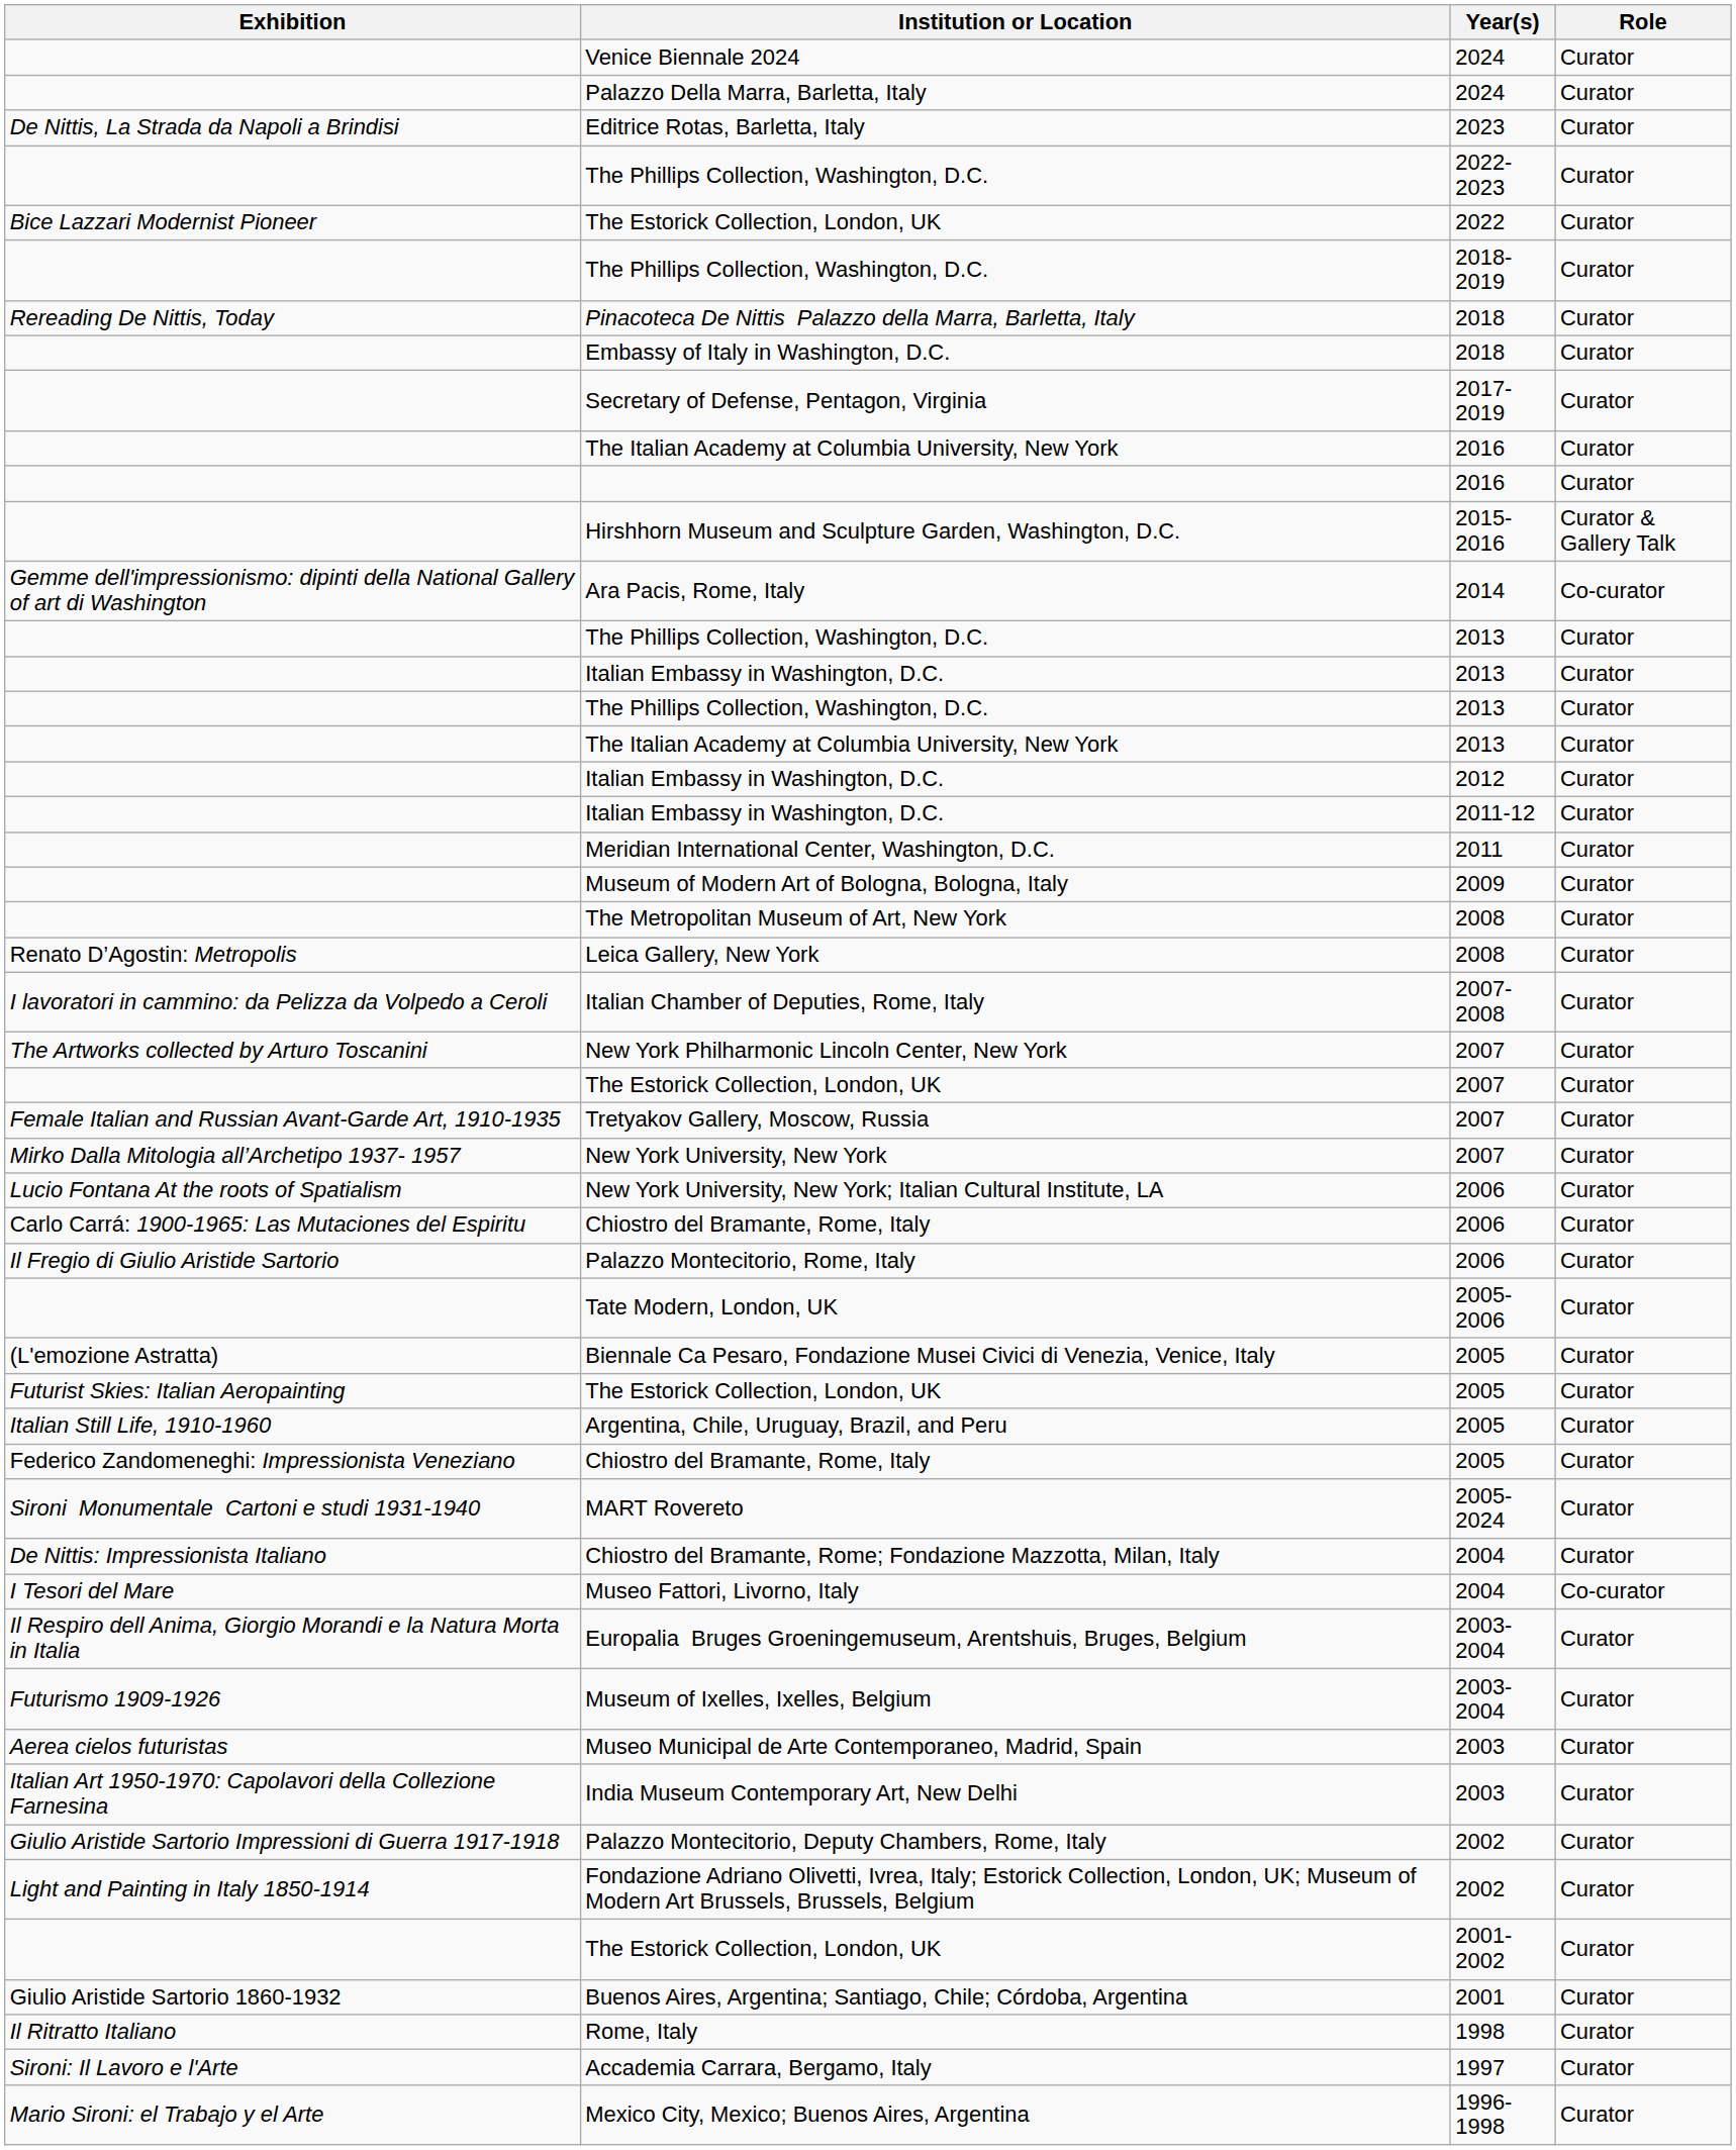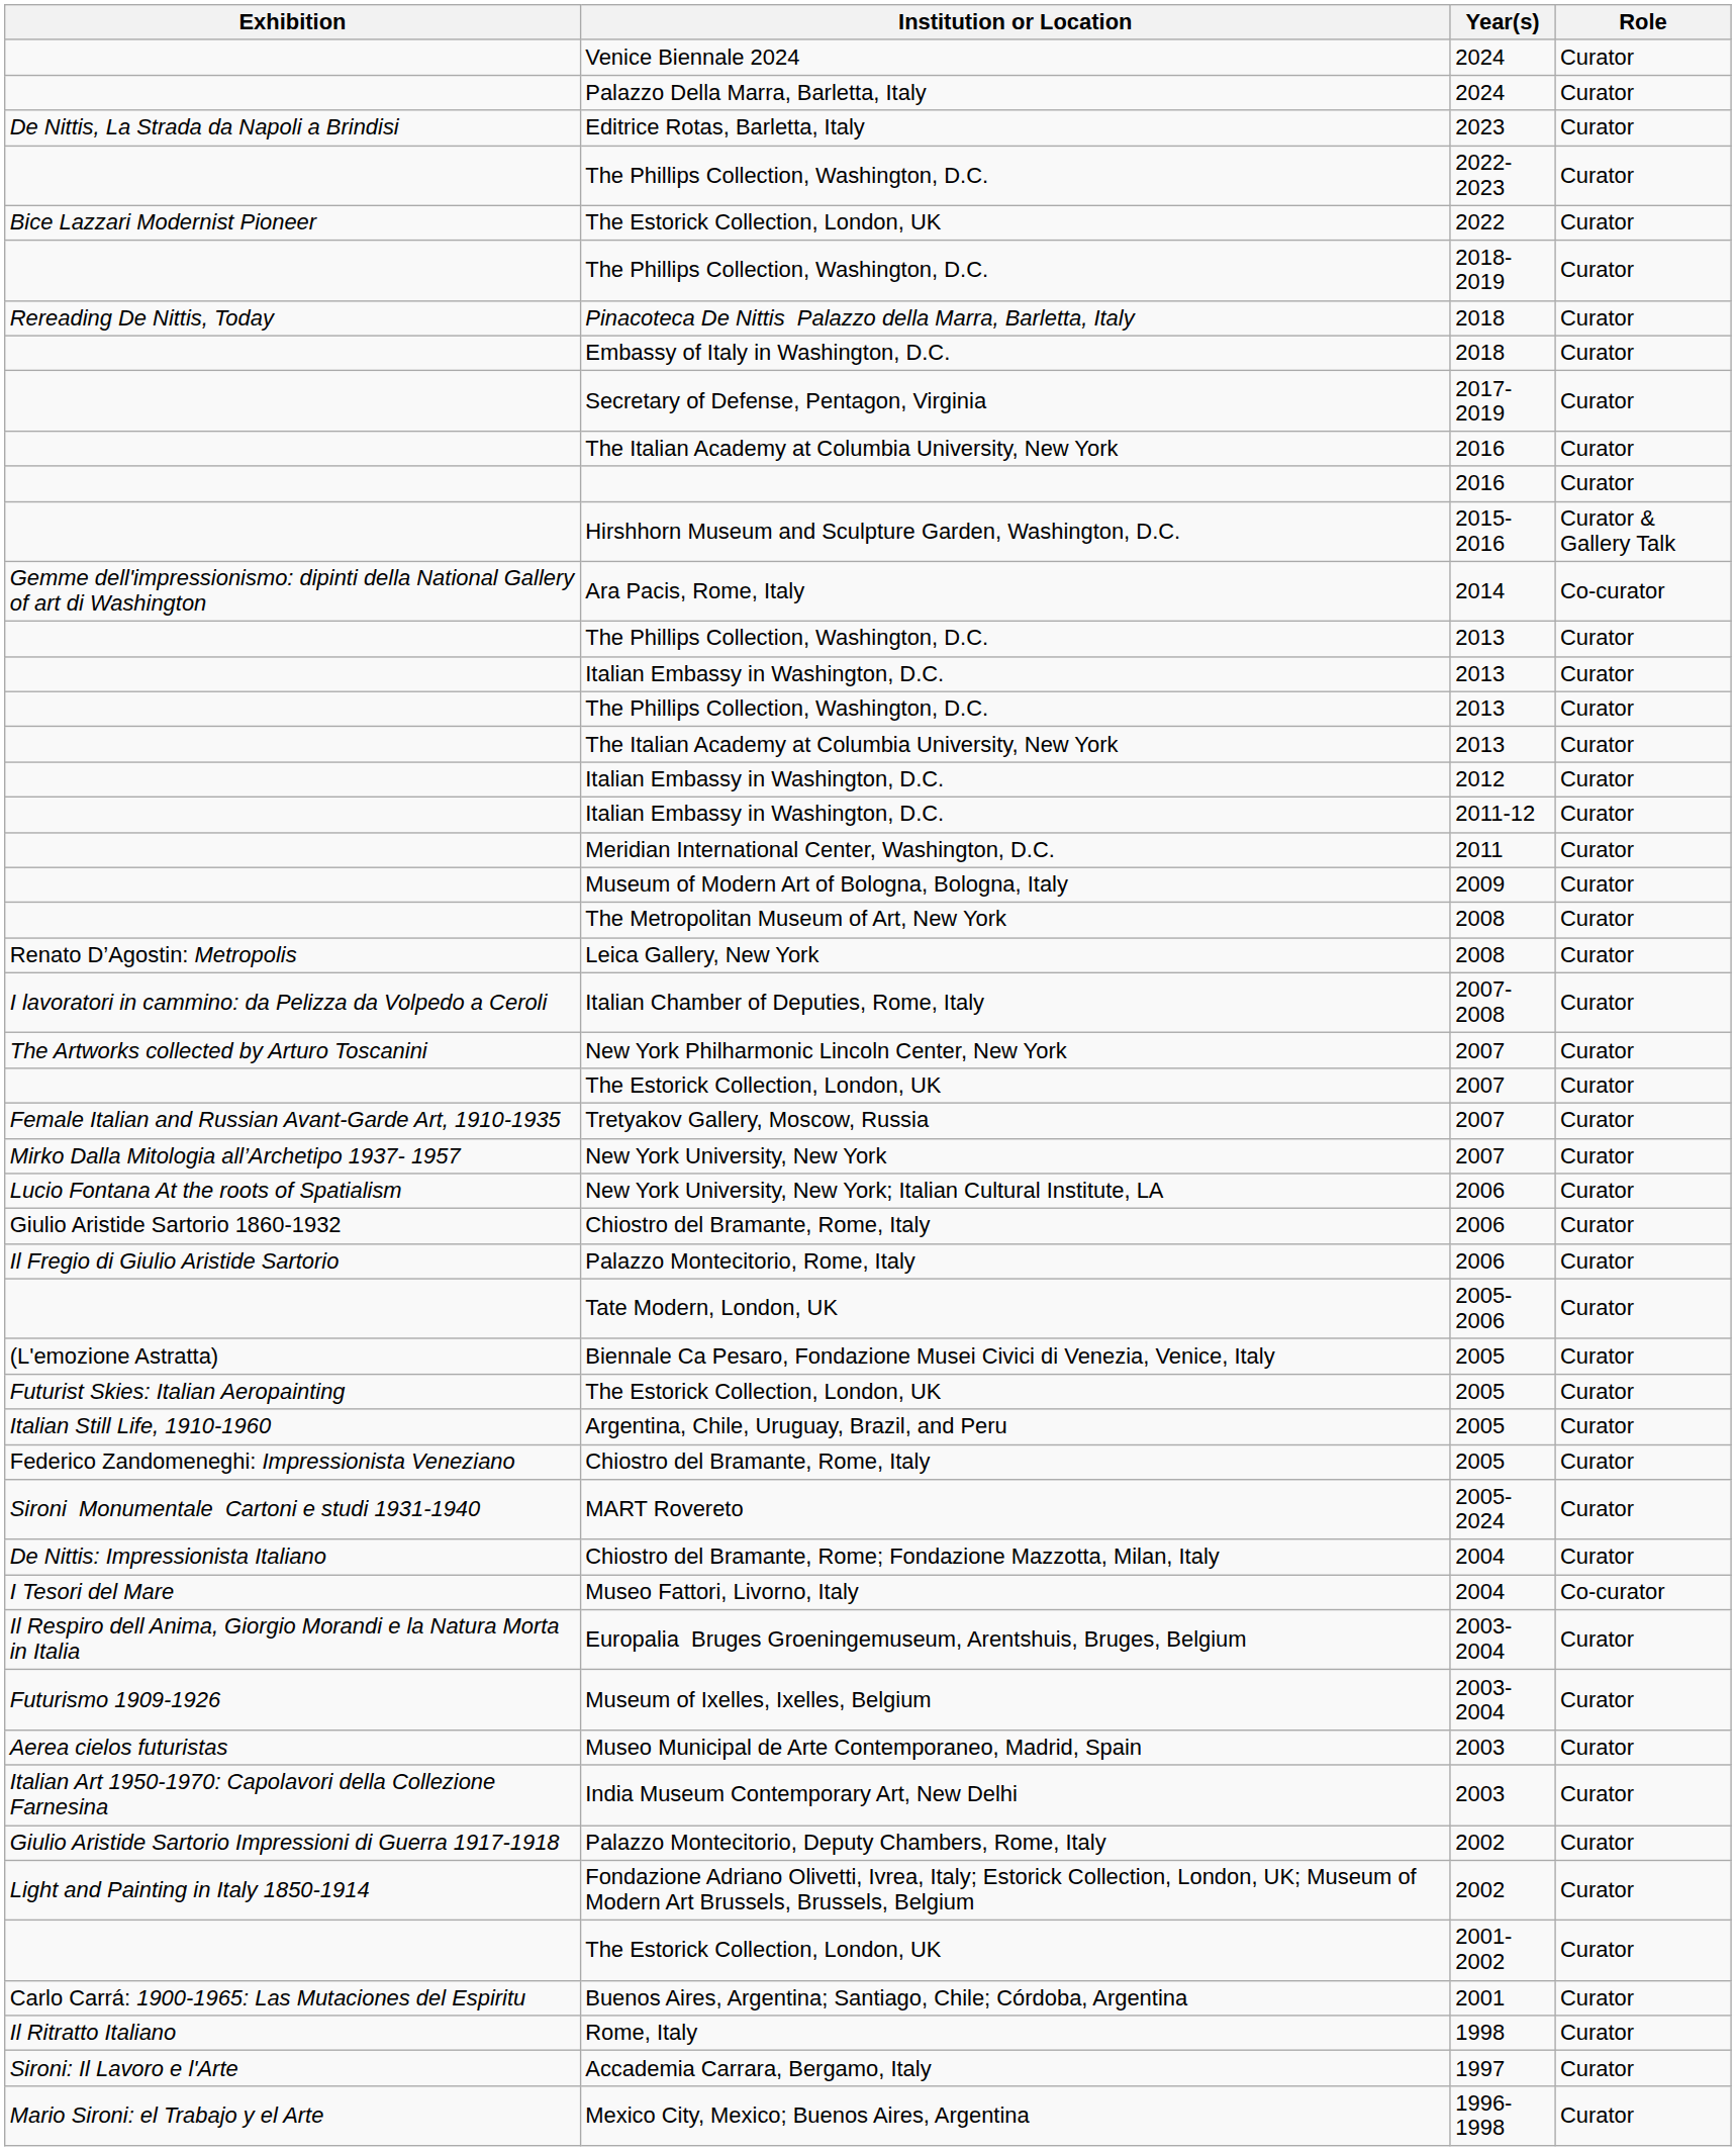Chiostro del Bramante, Rome, Italy / 2006 | Exhibition: Carlo Carrá: 1900-1965: Las Mutaciones del Espiritu -> Giulio Aristide Sartorio 1860-1932
Buenos Aires, Argentina; Santiago, Chile; Córdoba, Argentina | Exhibition: Giulio Aristide Sartorio 1860-1932 -> Carlo Carrá: 1900-1965: Las Mutaciones del Espiritu
